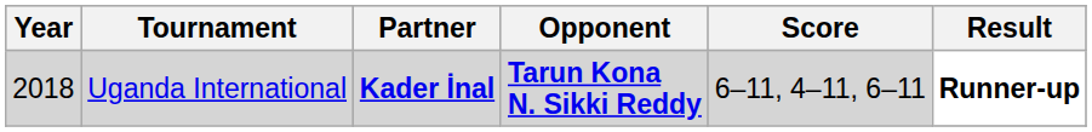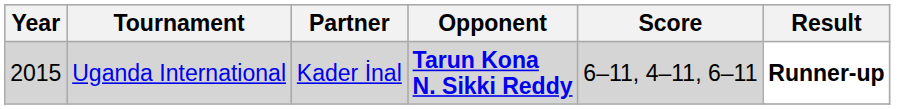Uganda International | Year: 2018 -> 2015
Uganda International | Partner: bold -> normal
